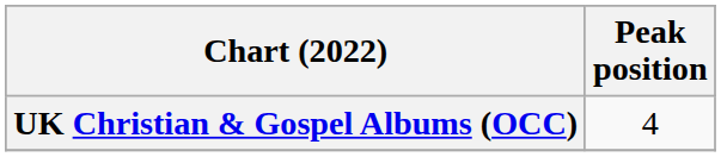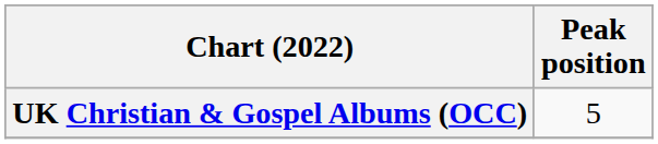UK Christian & Gospel Albums (OCC) | Peak position: 4 -> 5
